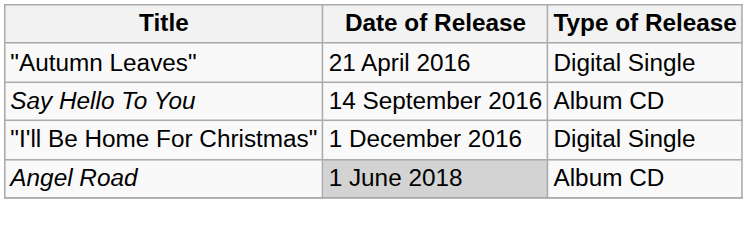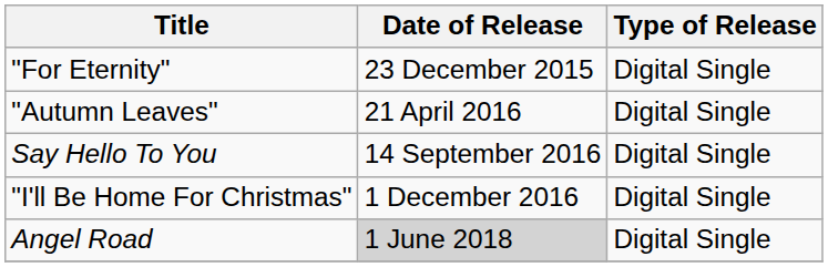+ row: "For Eternity" | 23 December 2015 | Digital Single
Say Hello To You | Type of Release: Album CD -> Digital Single
Angel Road | Type of Release: Album CD -> Digital Single
